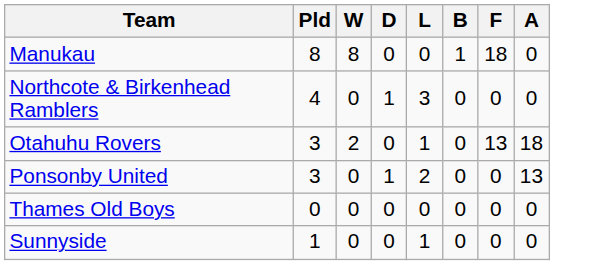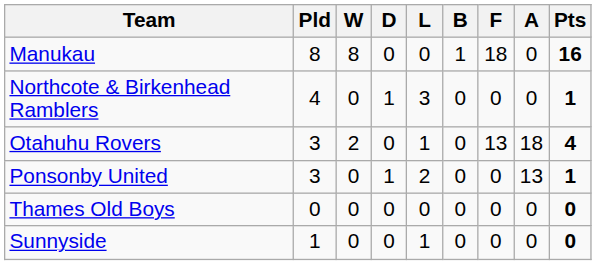+ column: Pts | 16 | 1 | 4 | 1 | 0 | 0
